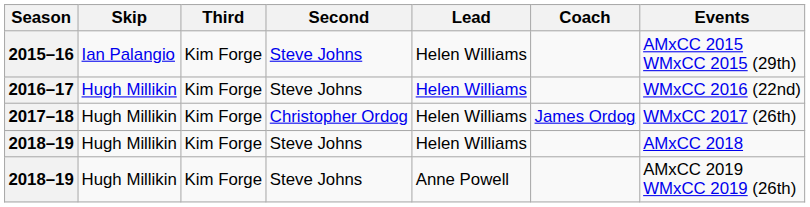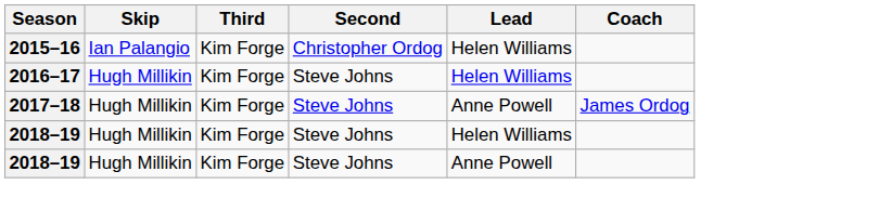- column: Events | AMxCC 2015 WMxCC 2015 (29th) | WMxCC 2016 (22nd) | WMxCC 2017 (26th) | AMxCC 2018 | AMxCC 2019 WMxCC 2019 (26th)
2015–16 | Second: Steve Johns -> Christopher Ordog
2017–18 | Second: Christopher Ordog -> Steve Johns
2017–18 | Lead: Helen Williams -> Anne Powell
